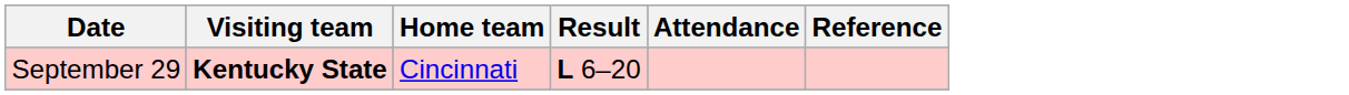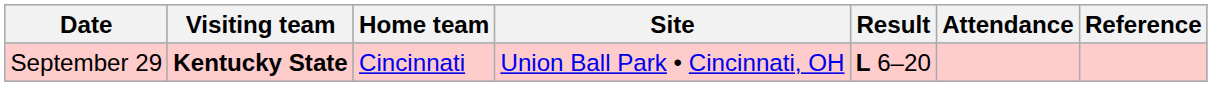+ column: Site | Union Ball Park • Cincinnati, OH
